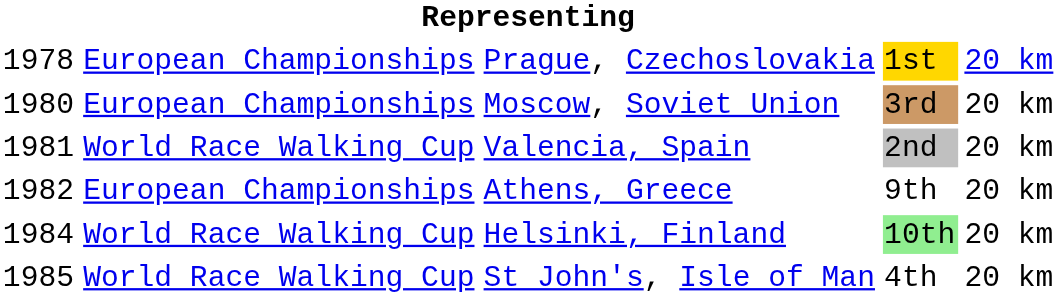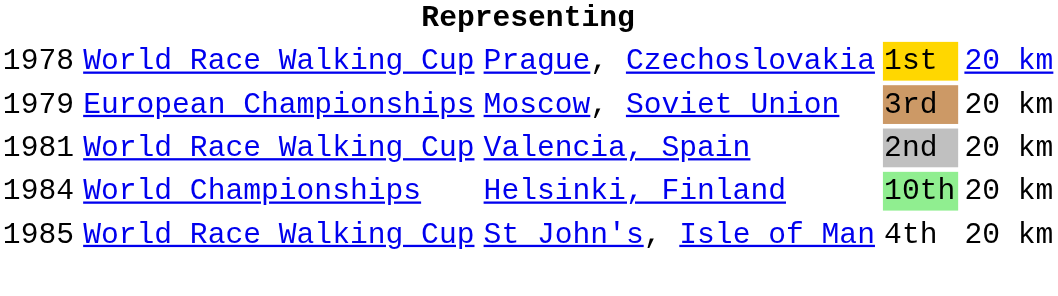Prague, Czechoslovakia | column 2: European Championships -> World Race Walking Cup
Moscow, Soviet Union | column 1: 1980 -> 1979
- row: 1982 | European Championships | Athens, Greece | 9th | 20 km
Helsinki, Finland | column 2: World Race Walking Cup -> World Championships
